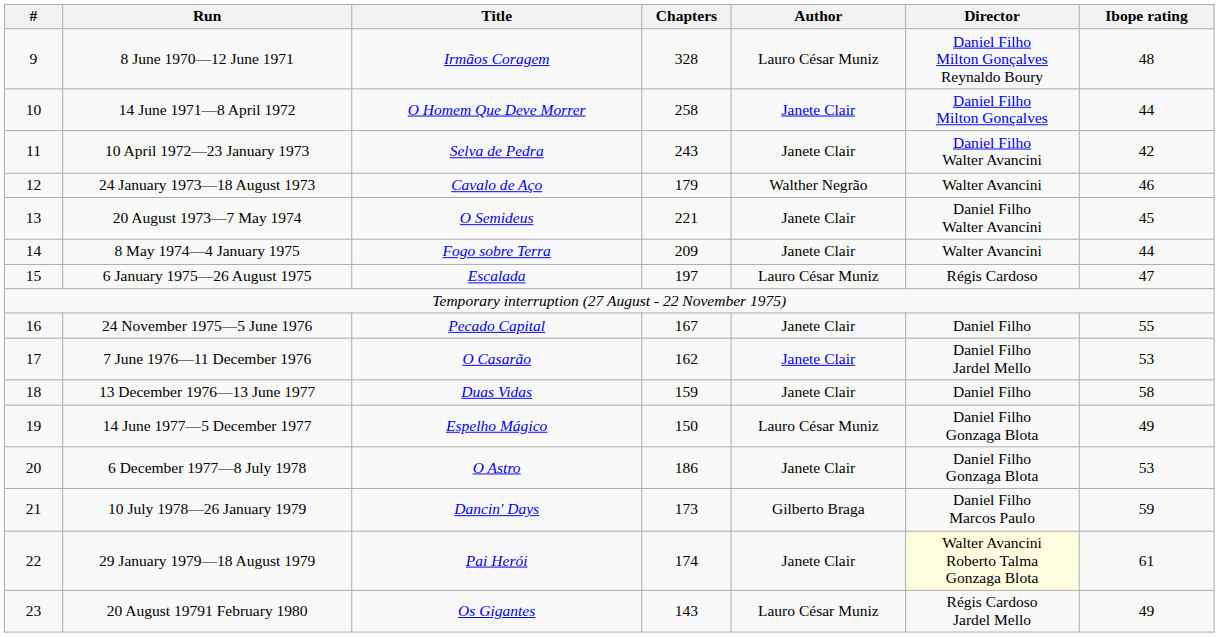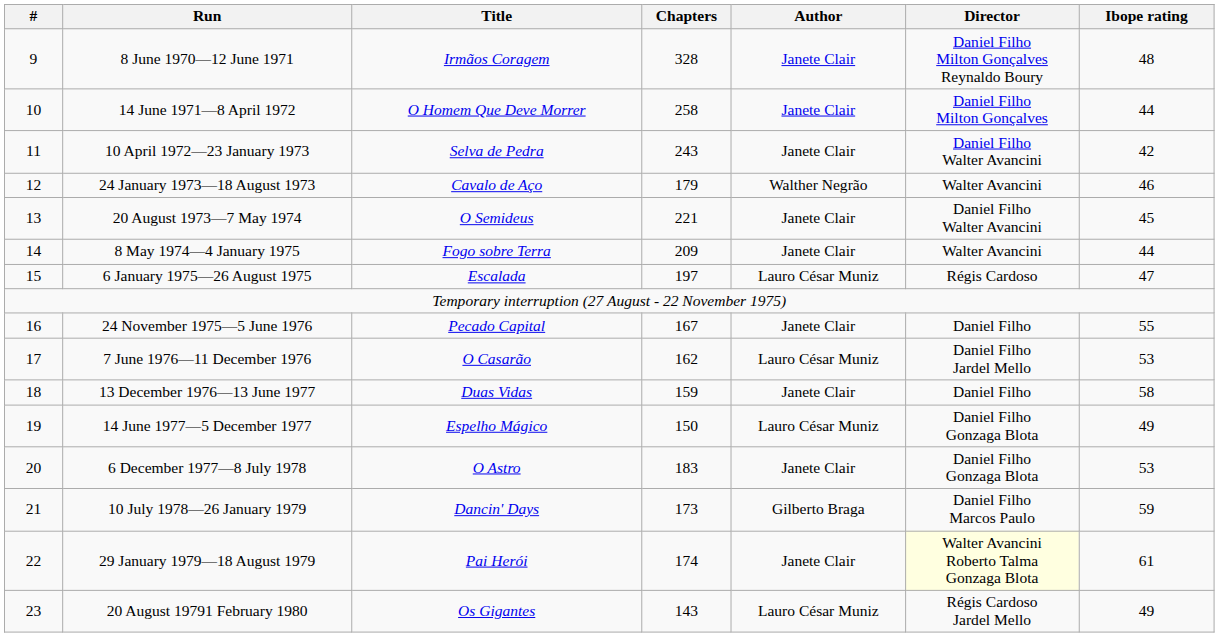8 June 1970—12 June 1971 | Author: Lauro César Muniz -> Janete Clair
7 June 1976—11 December 1976 | Author: Janete Clair -> Lauro César Muniz
6 December 1977—8 July 1978 | Chapters: 186 -> 183
